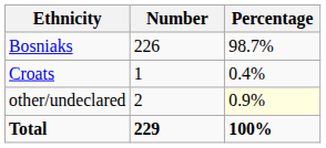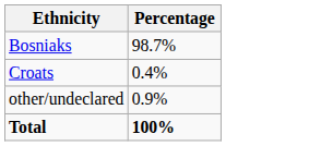- column: Number | 226 | 1 | 2 | 229
other/undeclared | Percentage: lightyellow background -> no background
